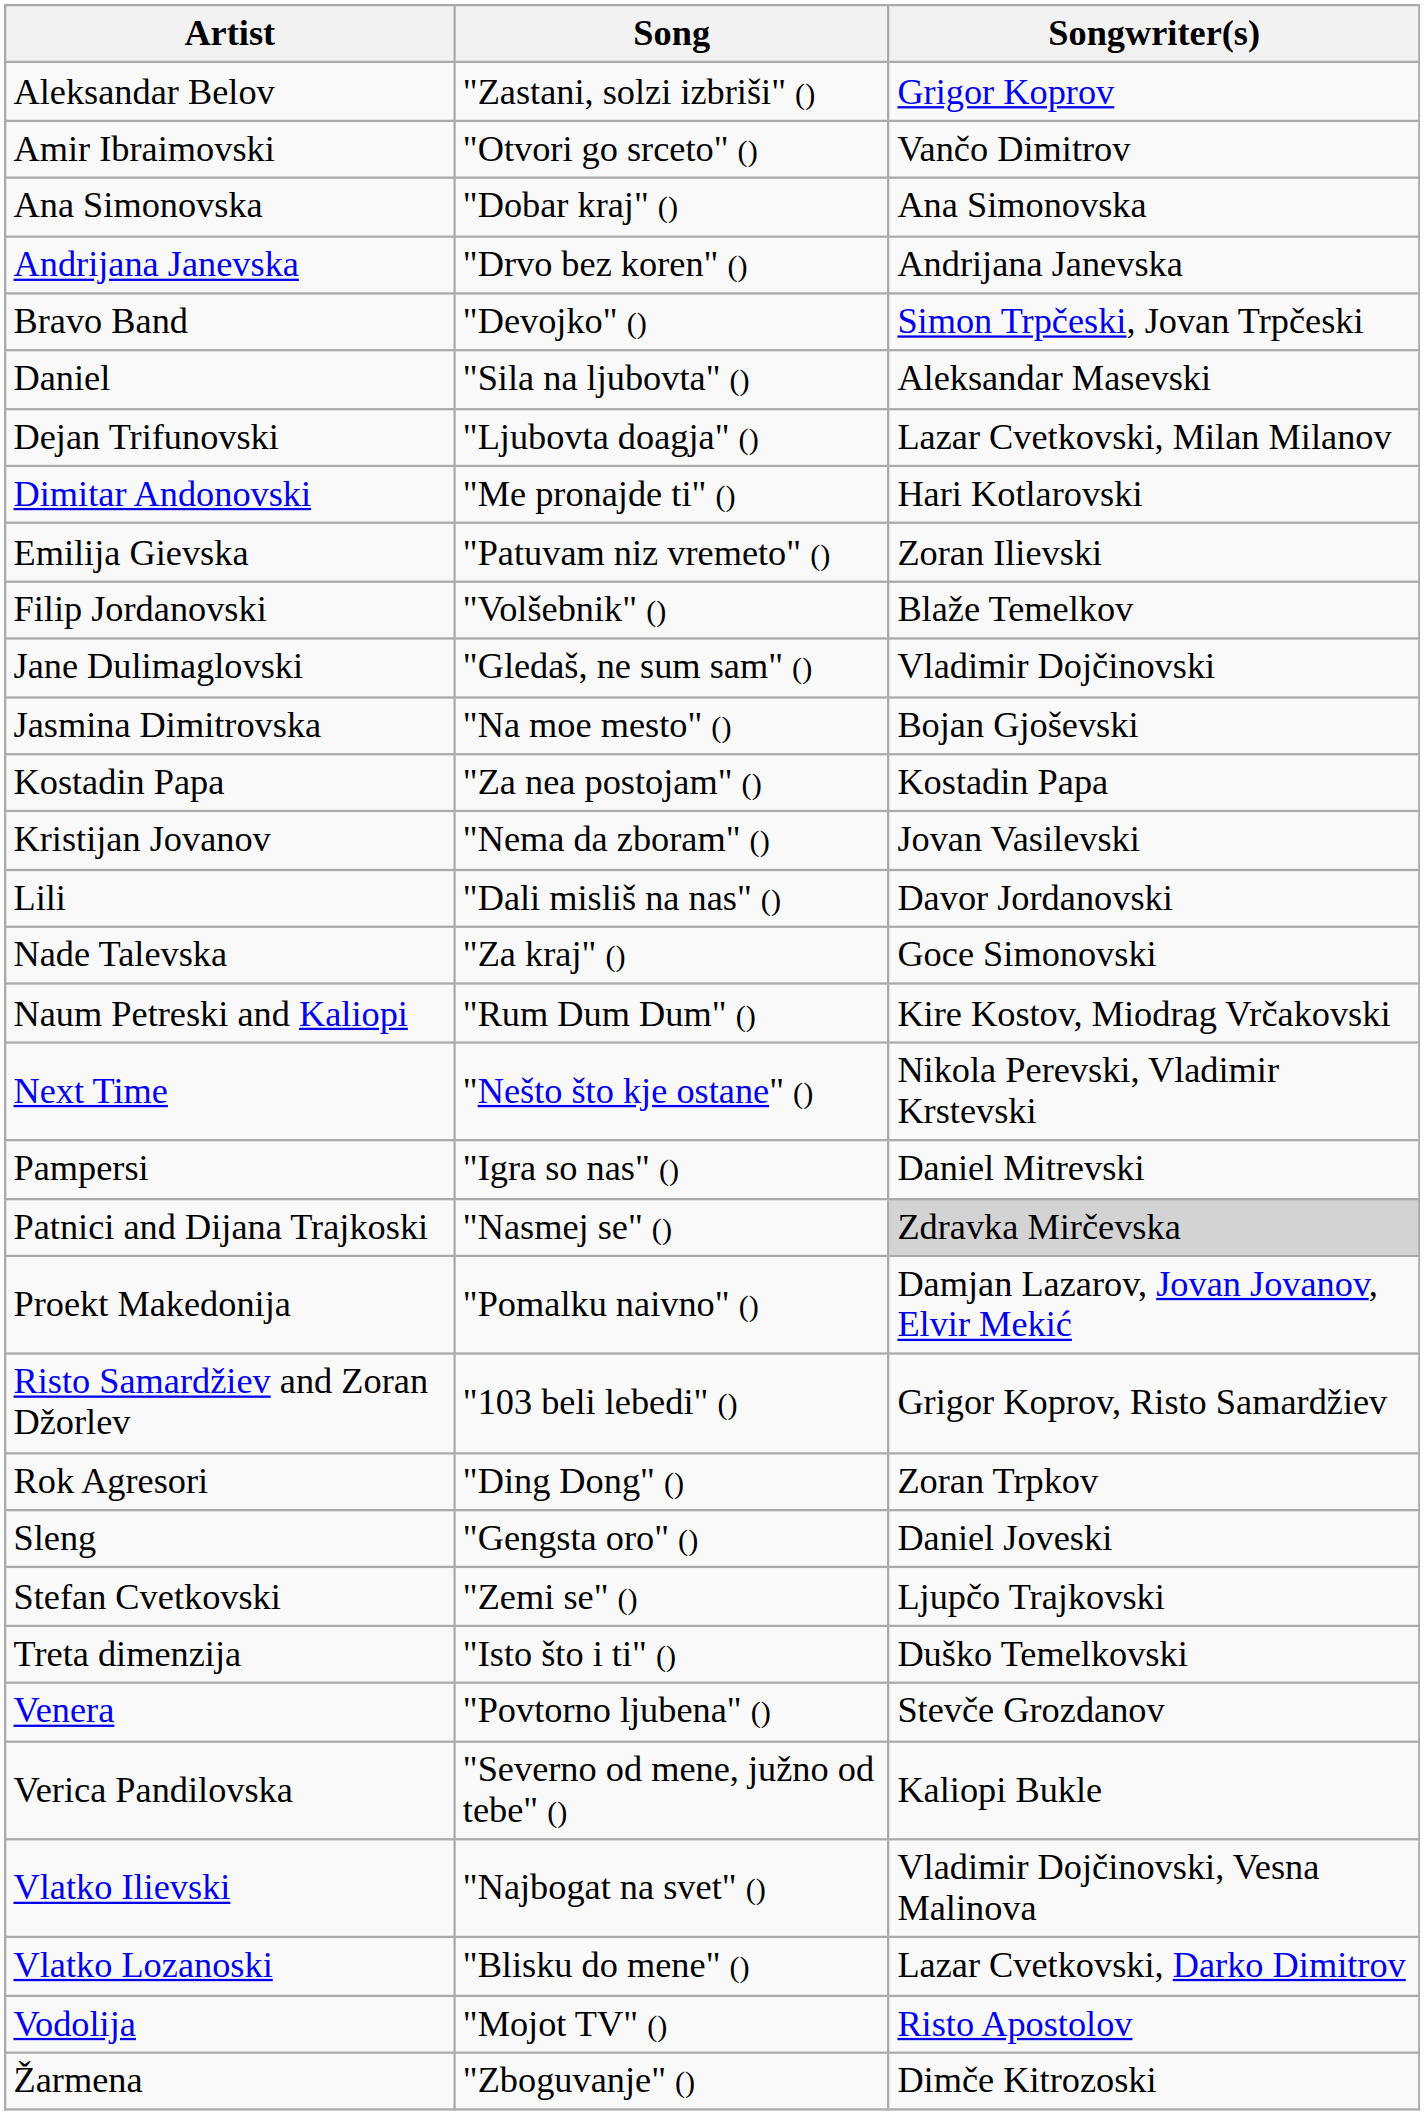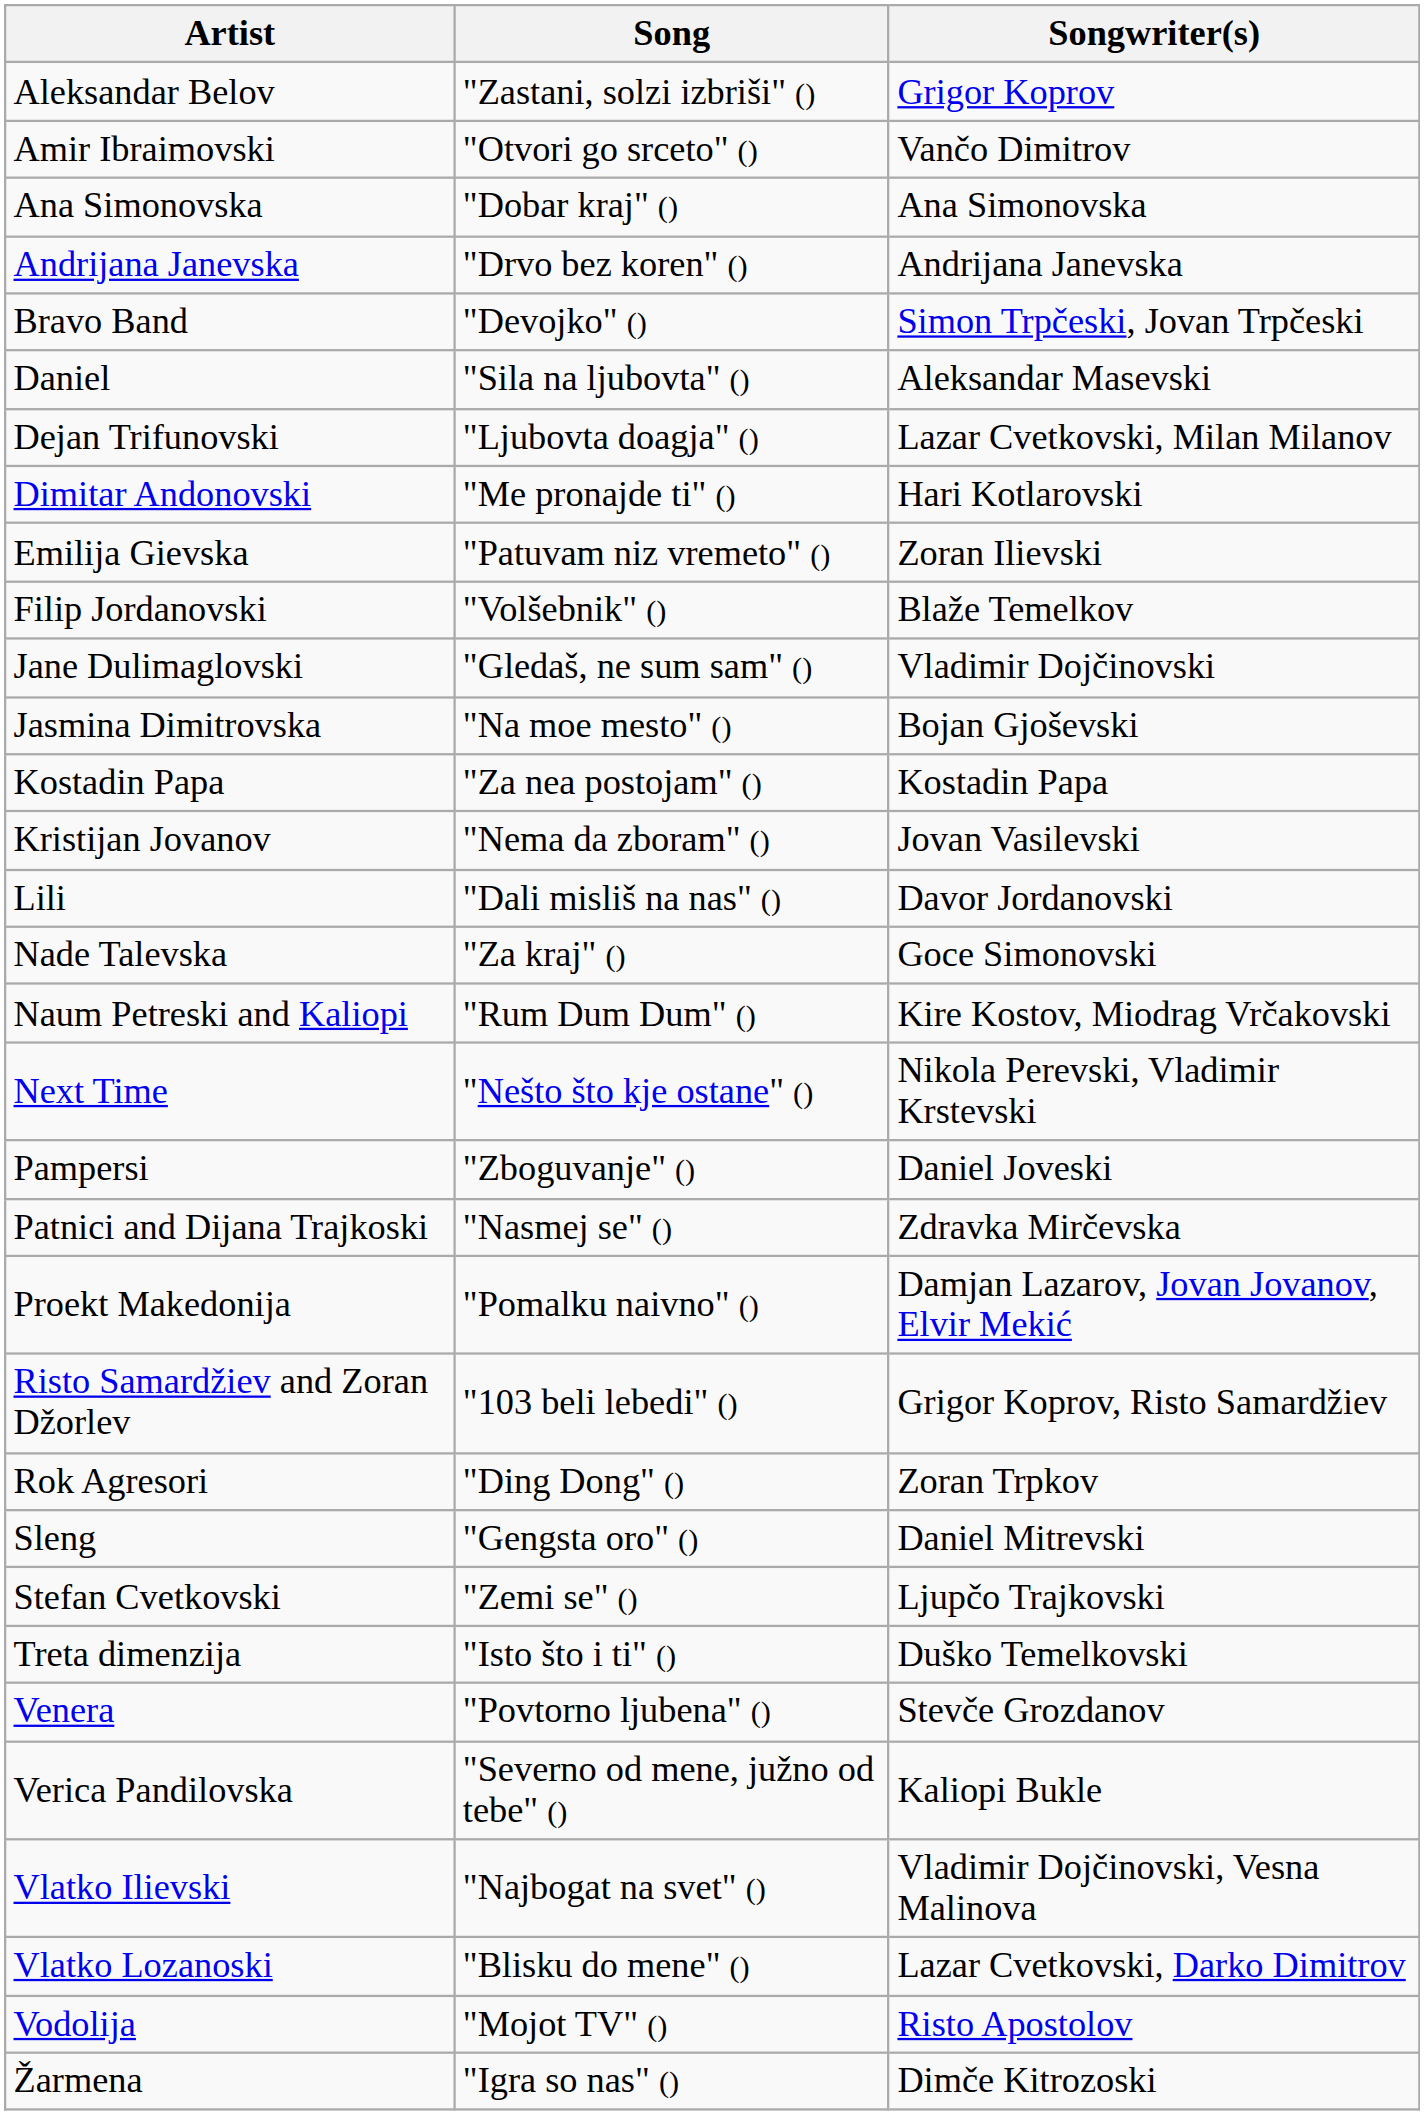Pampersi | Song: "Igra so nas" () -> "Zboguvanje" ()
Pampersi | Songwriter(s): Daniel Mitrevski -> Daniel Joveski
Patnici and Dijana Trajkoski | Songwriter(s): lightgrey background -> no background
Sleng | Songwriter(s): Daniel Joveski -> Daniel Mitrevski
Žarmena | Song: "Zboguvanje" () -> "Igra so nas" ()
